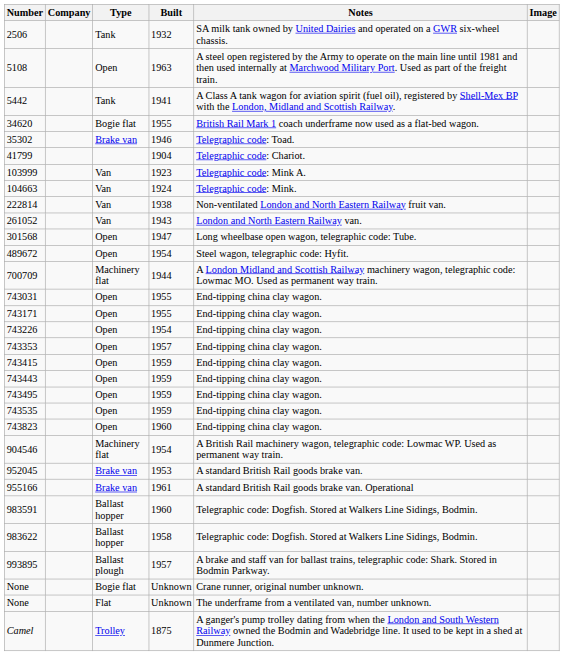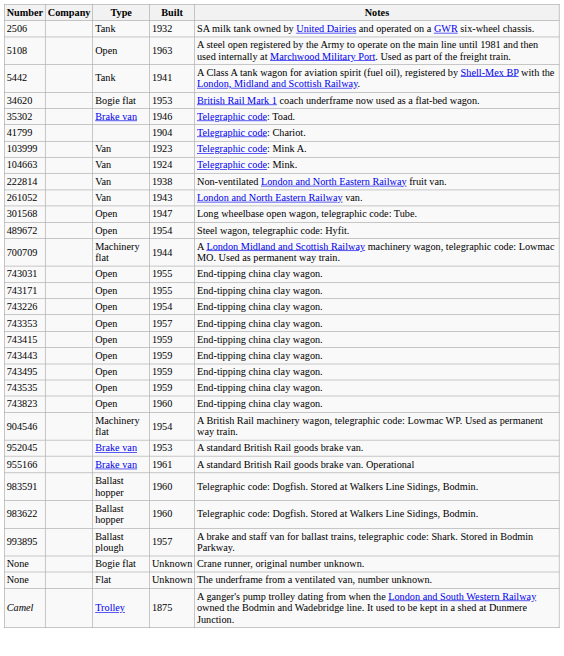- column: Image
34620 | Built: 1955 -> 1953
983622 | Built: 1958 -> 1960
